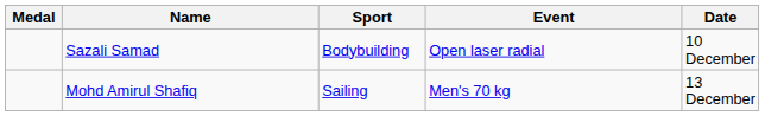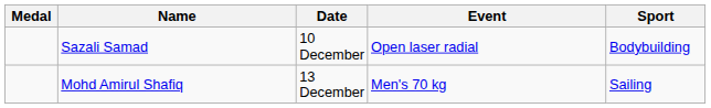columns swapped: Sport <-> Date
